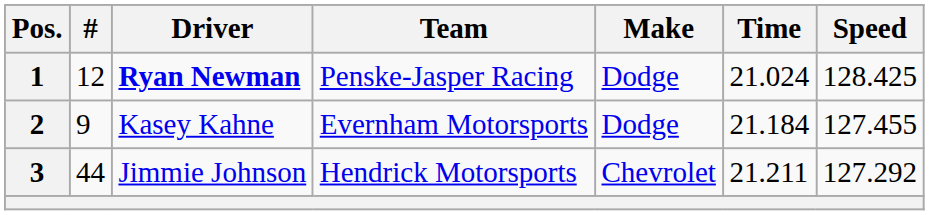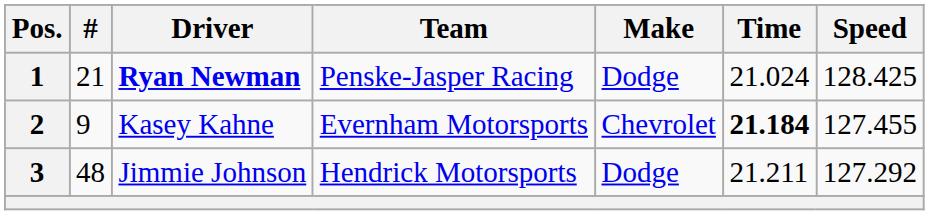1 | #: 12 -> 21
2 | Make: Dodge -> Chevrolet
2 | Time: normal -> bold
3 | #: 44 -> 48
3 | Make: Chevrolet -> Dodge
